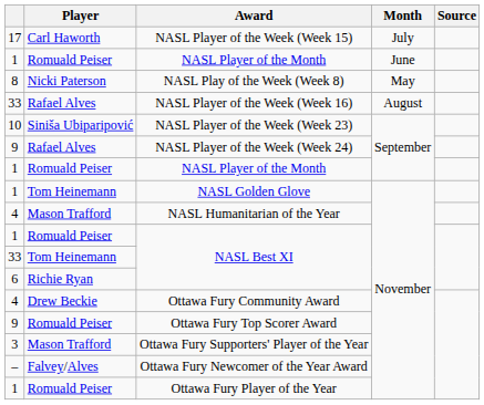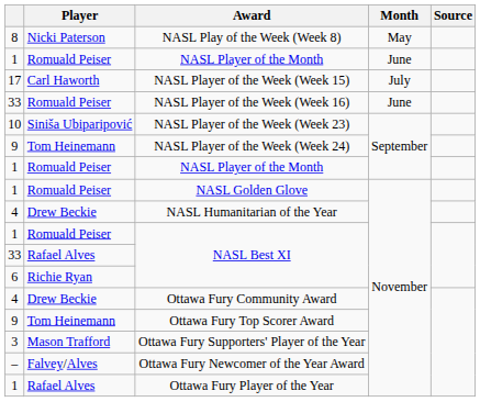rows swapped: NASL Play of the Week (Week 8) <-> NASL Player of the Week (Week 15)
NASL Player of the Week (Week 16) | Player: Rafael Alves -> Romuald Peiser
NASL Player of the Week (Week 16) | Month: August -> June
NASL Player of the Week (Week 24) | Player: Rafael Alves -> Tom Heinemann
NASL Golden Glove | Player: Tom Heinemann -> Romuald Peiser
NASL Humanitarian of the Year | Player: Mason Trafford -> Drew Beckie
33 / NASL Best XI | Player: Tom Heinemann -> Rafael Alves
Ottawa Fury Top Scorer Award | Player: Romuald Peiser -> Tom Heinemann
Ottawa Fury Player of the Year | Player: Romuald Peiser -> Rafael Alves
